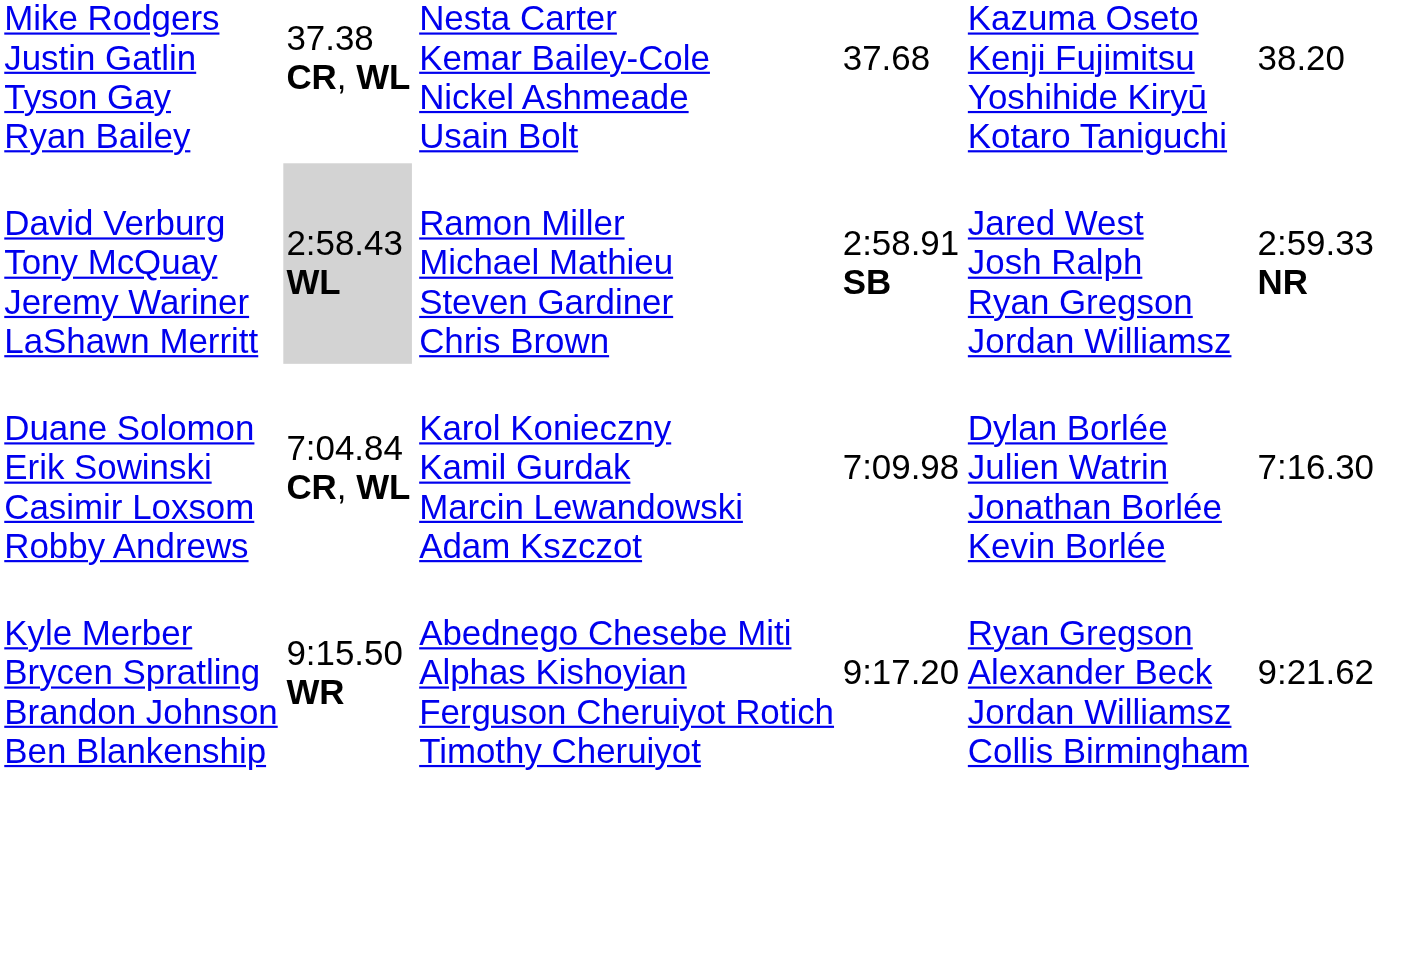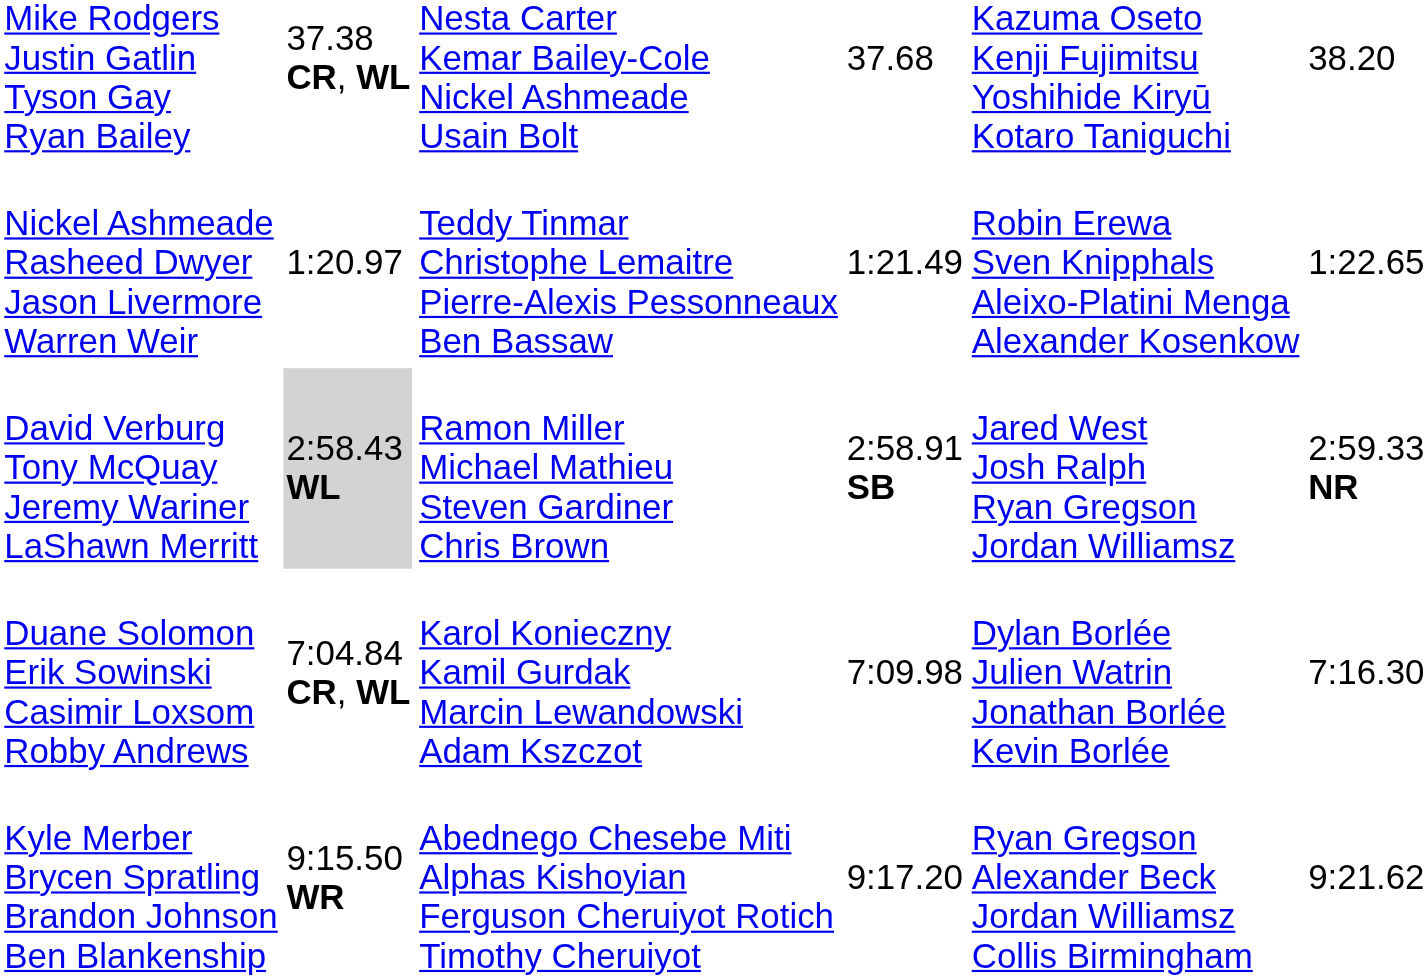+ row: Nickel Ashmeade Rasheed Dwyer Jason Livermore Warren Weir | 1:20.97 | Teddy Tinmar Christophe Lemaitre Pierre-Alexis Pessonneaux Ben Bassaw | 1:21.49 | Robin Erewa Sven Knipphals Aleixo-Platini Menga Alexander Kosenkow | 1:22.65
